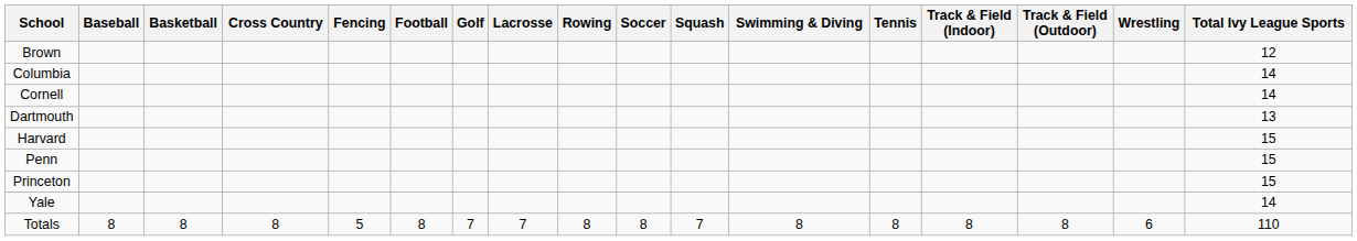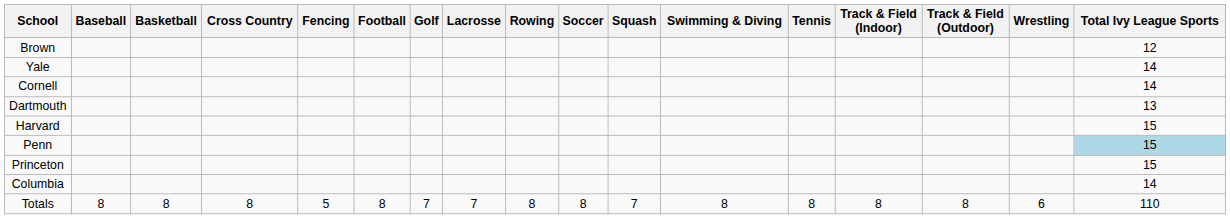rows swapped: Columbia <-> Yale
Penn | Total Ivy League Sports: no background -> lightblue background
